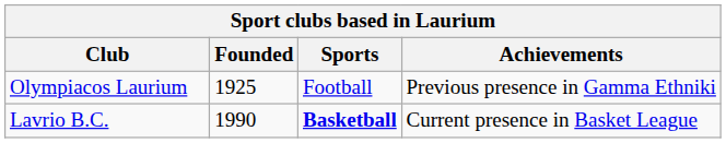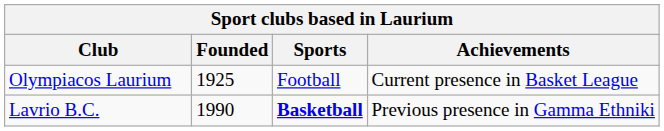Olympiacos Laurium | Achievements: Previous presence in Gamma Ethniki -> Current presence in Basket League
Lavrio B.C. | Achievements: Current presence in Basket League -> Previous presence in Gamma Ethniki
